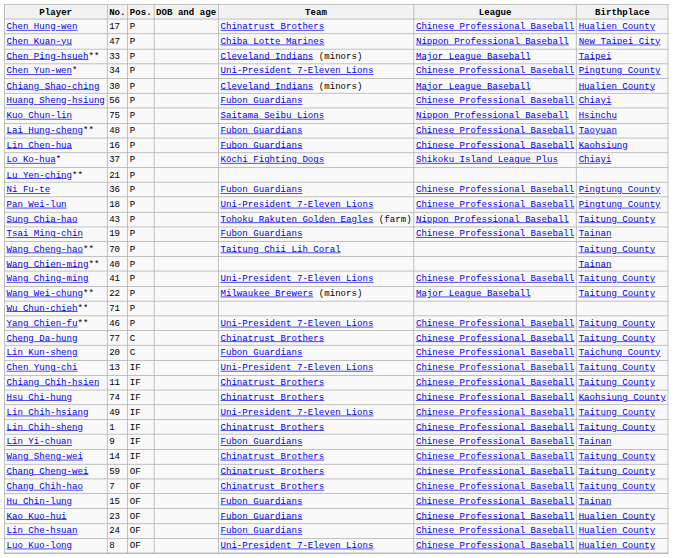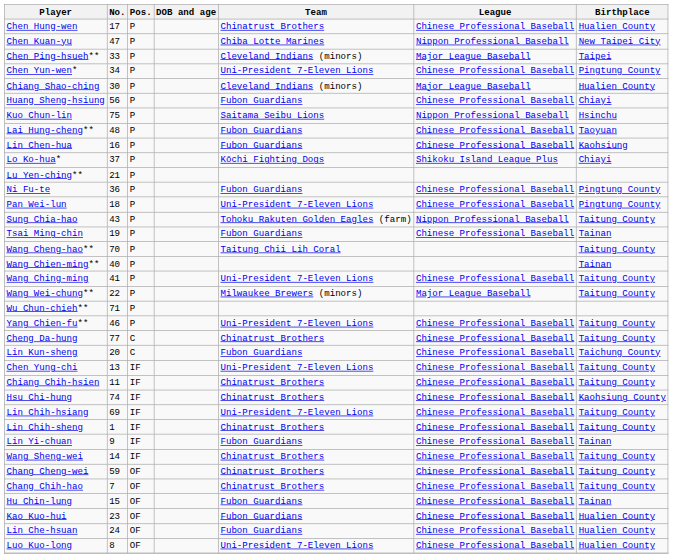Lin Chih-hsiang | No.: 49 -> 69
